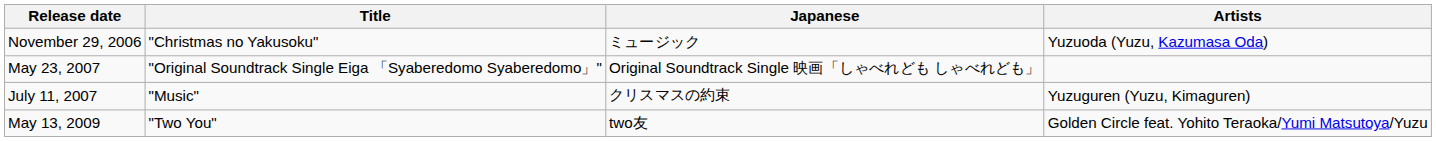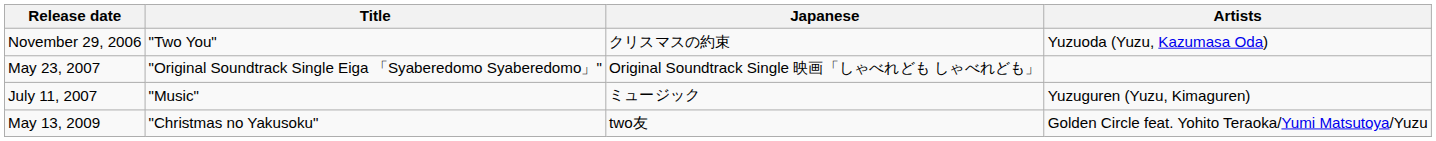November 29, 2006 | Title: "Christmas no Yakusoku" -> "Two You"
November 29, 2006 | Japanese: ミュージック -> クリスマスの約束
July 11, 2007 | Japanese: クリスマスの約束 -> ミュージック
May 13, 2009 | Title: "Two You" -> "Christmas no Yakusoku"
